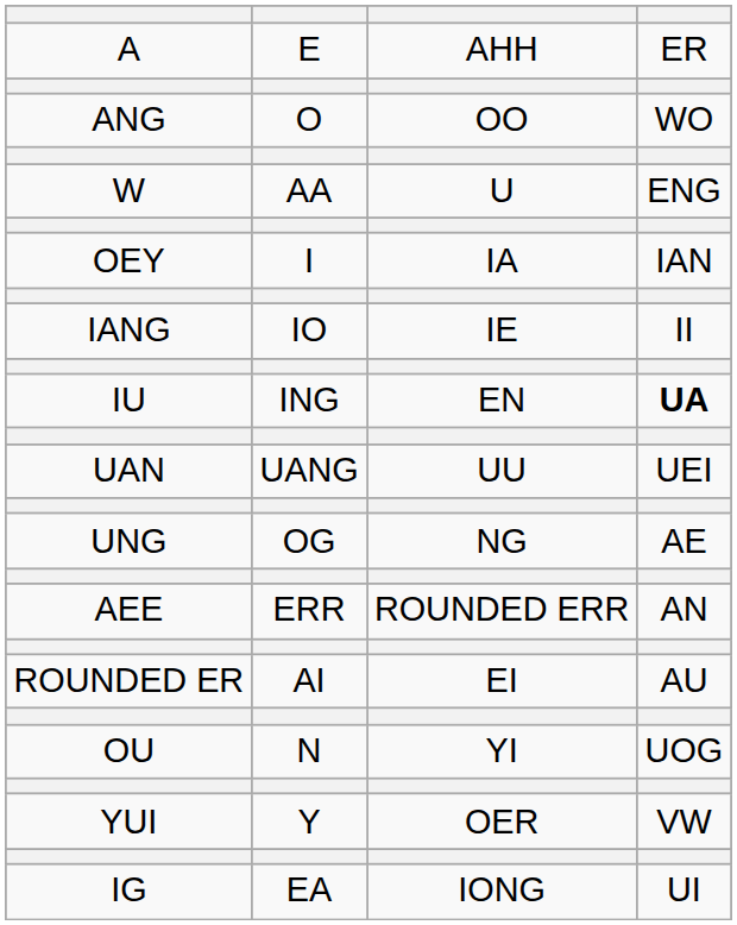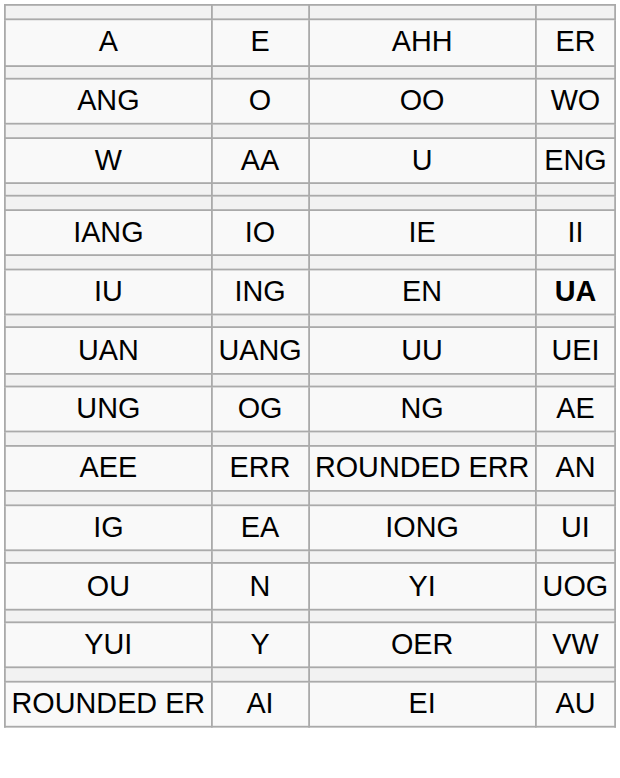- row: OEY | I | IA | IAN
rows swapped: ROUNDED ER <-> IG
